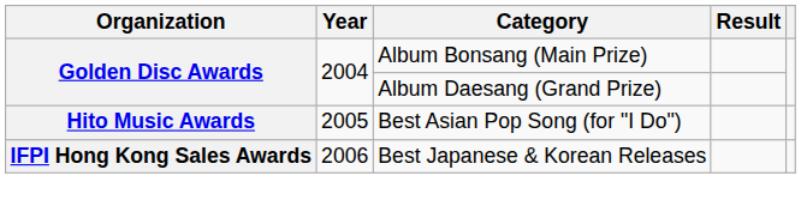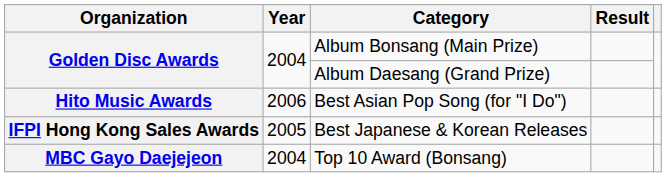Best Asian Pop Song (for "I Do") | Year: 2005 -> 2006
Best Japanese & Korean Releases | Year: 2006 -> 2005
+ row: MBC Gayo Daejejeon | 2004 | Top 10 Award (Bonsang)
